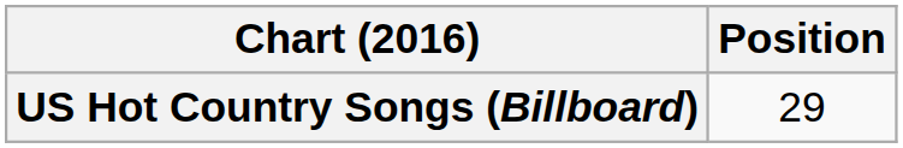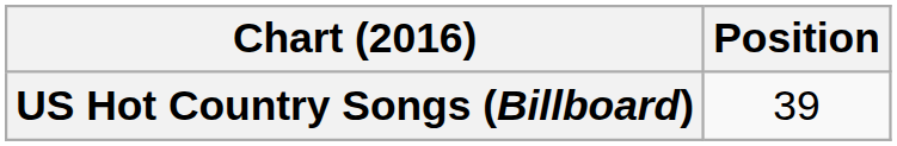US Hot Country Songs (Billboard) | Position: 29 -> 39
